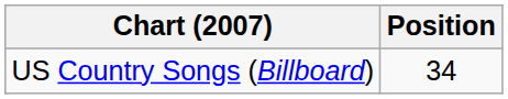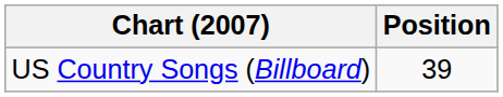US Country Songs (Billboard) | Position: 34 -> 39
